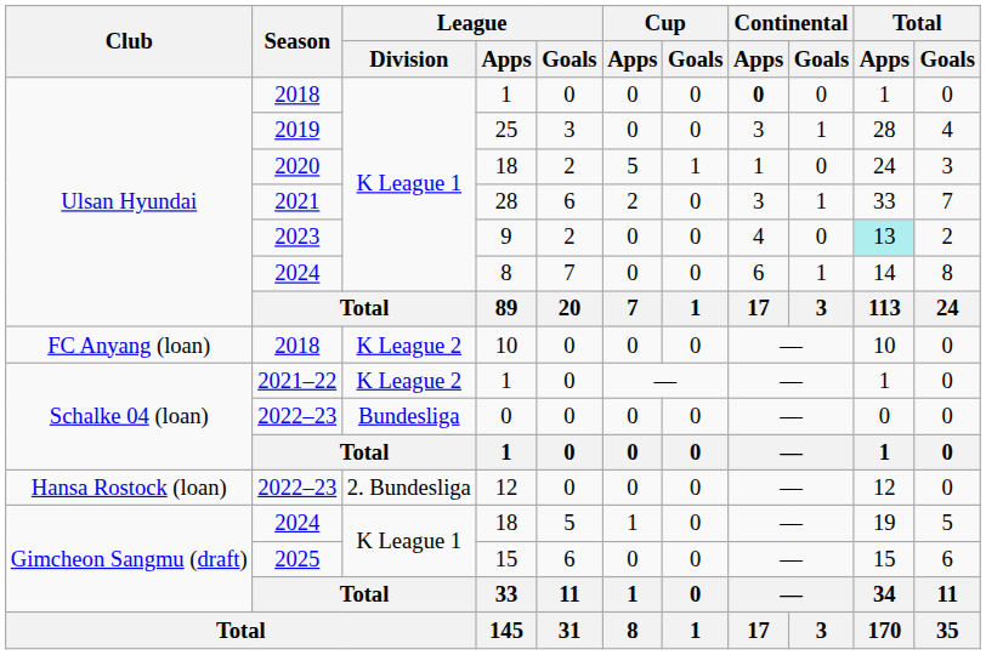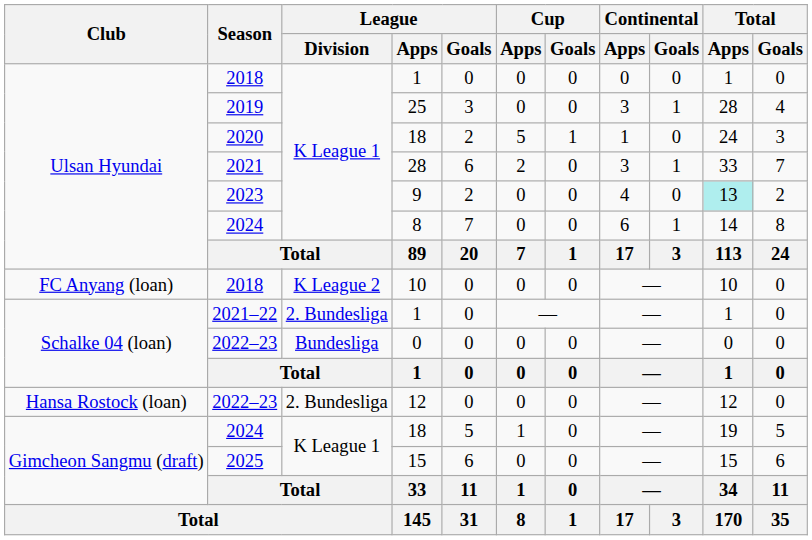2018 / 1 | Continental / Apps: bold -> normal
2021–22 / 1 | League / Division: K League 2 -> 2. Bundesliga
